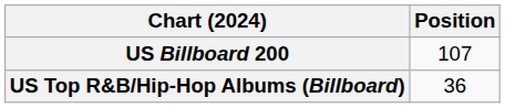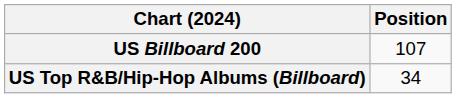US Top R&B/Hip-Hop Albums (Billboard) | Position: 36 -> 34
